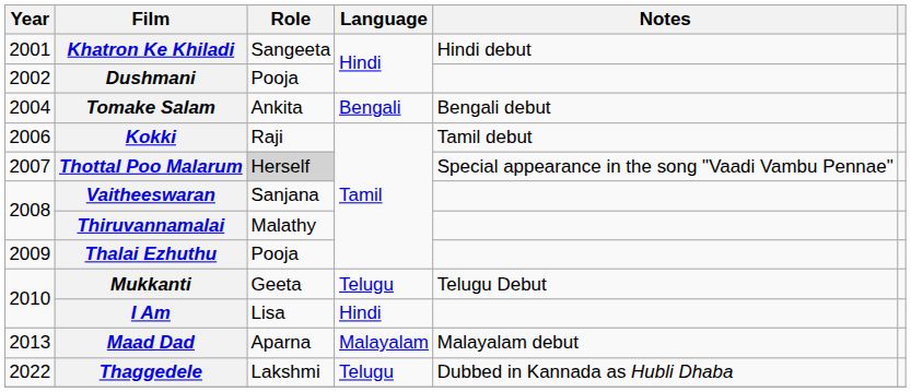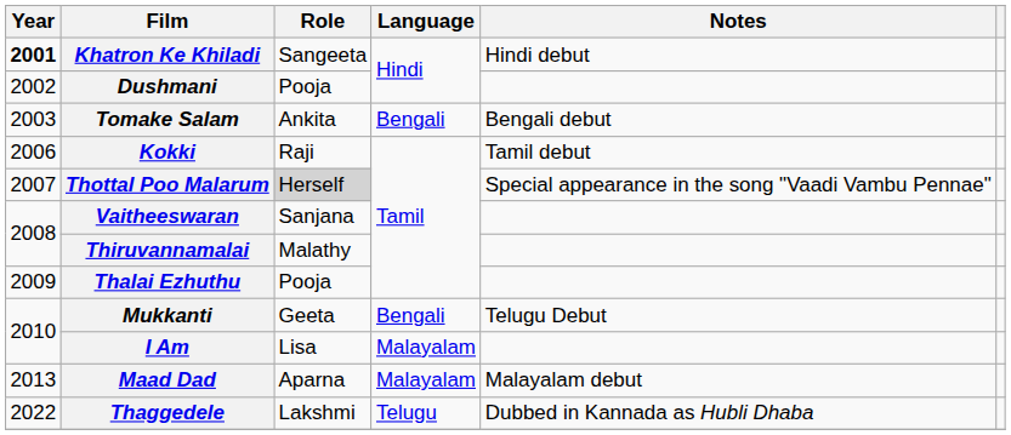Khatron Ke Khiladi | Year: normal -> bold
Tomake Salam | Year: 2004 -> 2003
Mukkanti | Language: Telugu -> Bengali
I Am | Language: Hindi -> Malayalam
